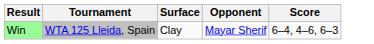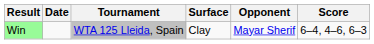+ column: Date
